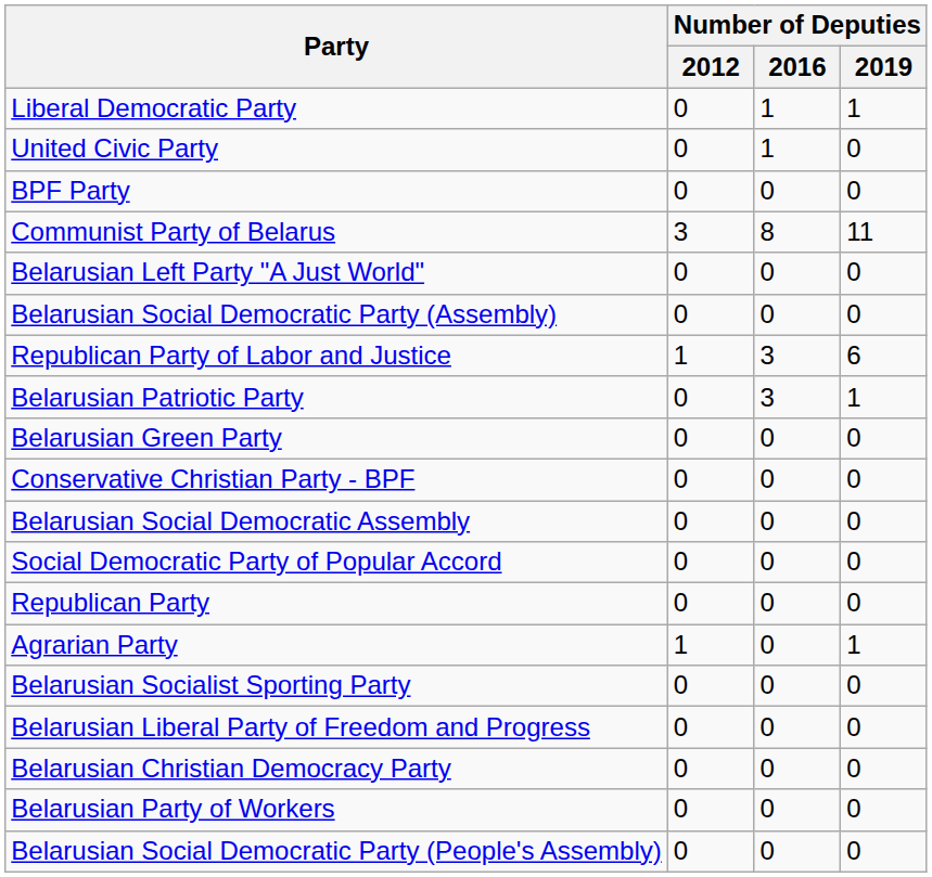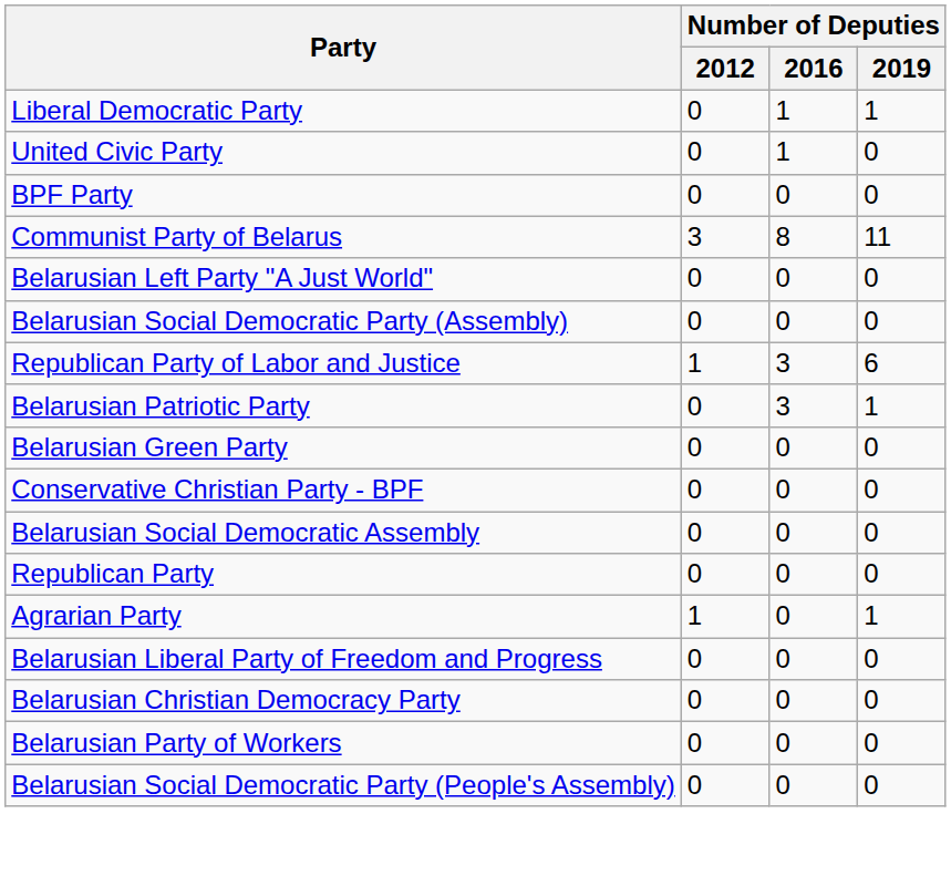- row: Social Democratic Party of Popular Accord | 0 | 0 | 0
- row: Belarusian Socialist Sporting Party | 0 | 0 | 0
